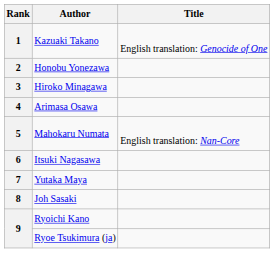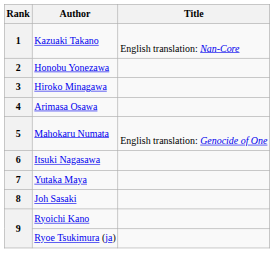1 | Title: English translation: Genocide of One -> English translation: Nan-Core
5 | Title: English translation: Nan-Core -> English translation: Genocide of One
